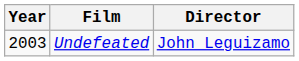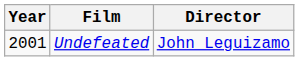Undefeated | Year: 2003 -> 2001
